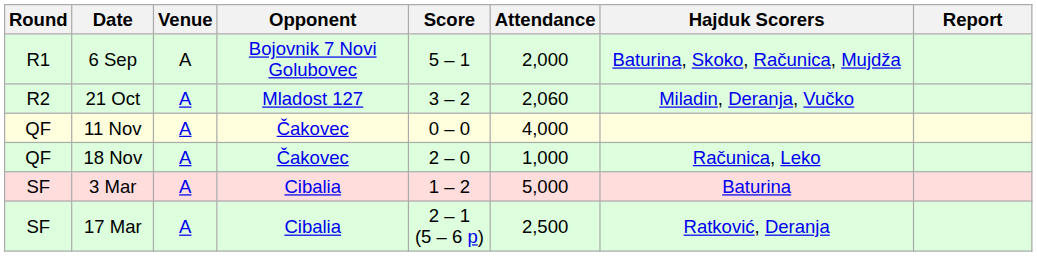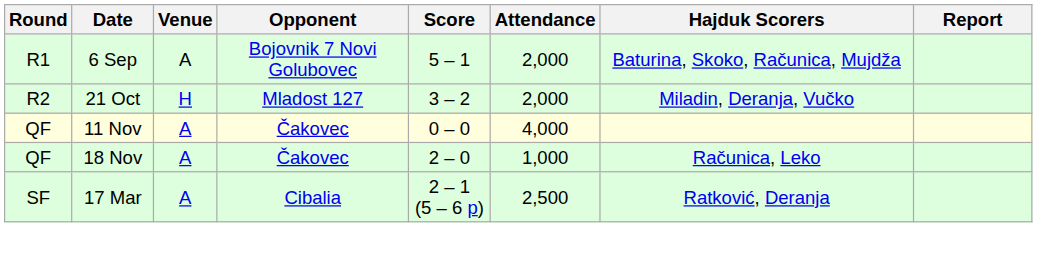21 Oct | Venue: A -> H
21 Oct | Attendance: 2,060 -> 2,000
- row: SF | 3 Mar | A | Cibalia | 1 – 2 | 5,000 | Baturina
